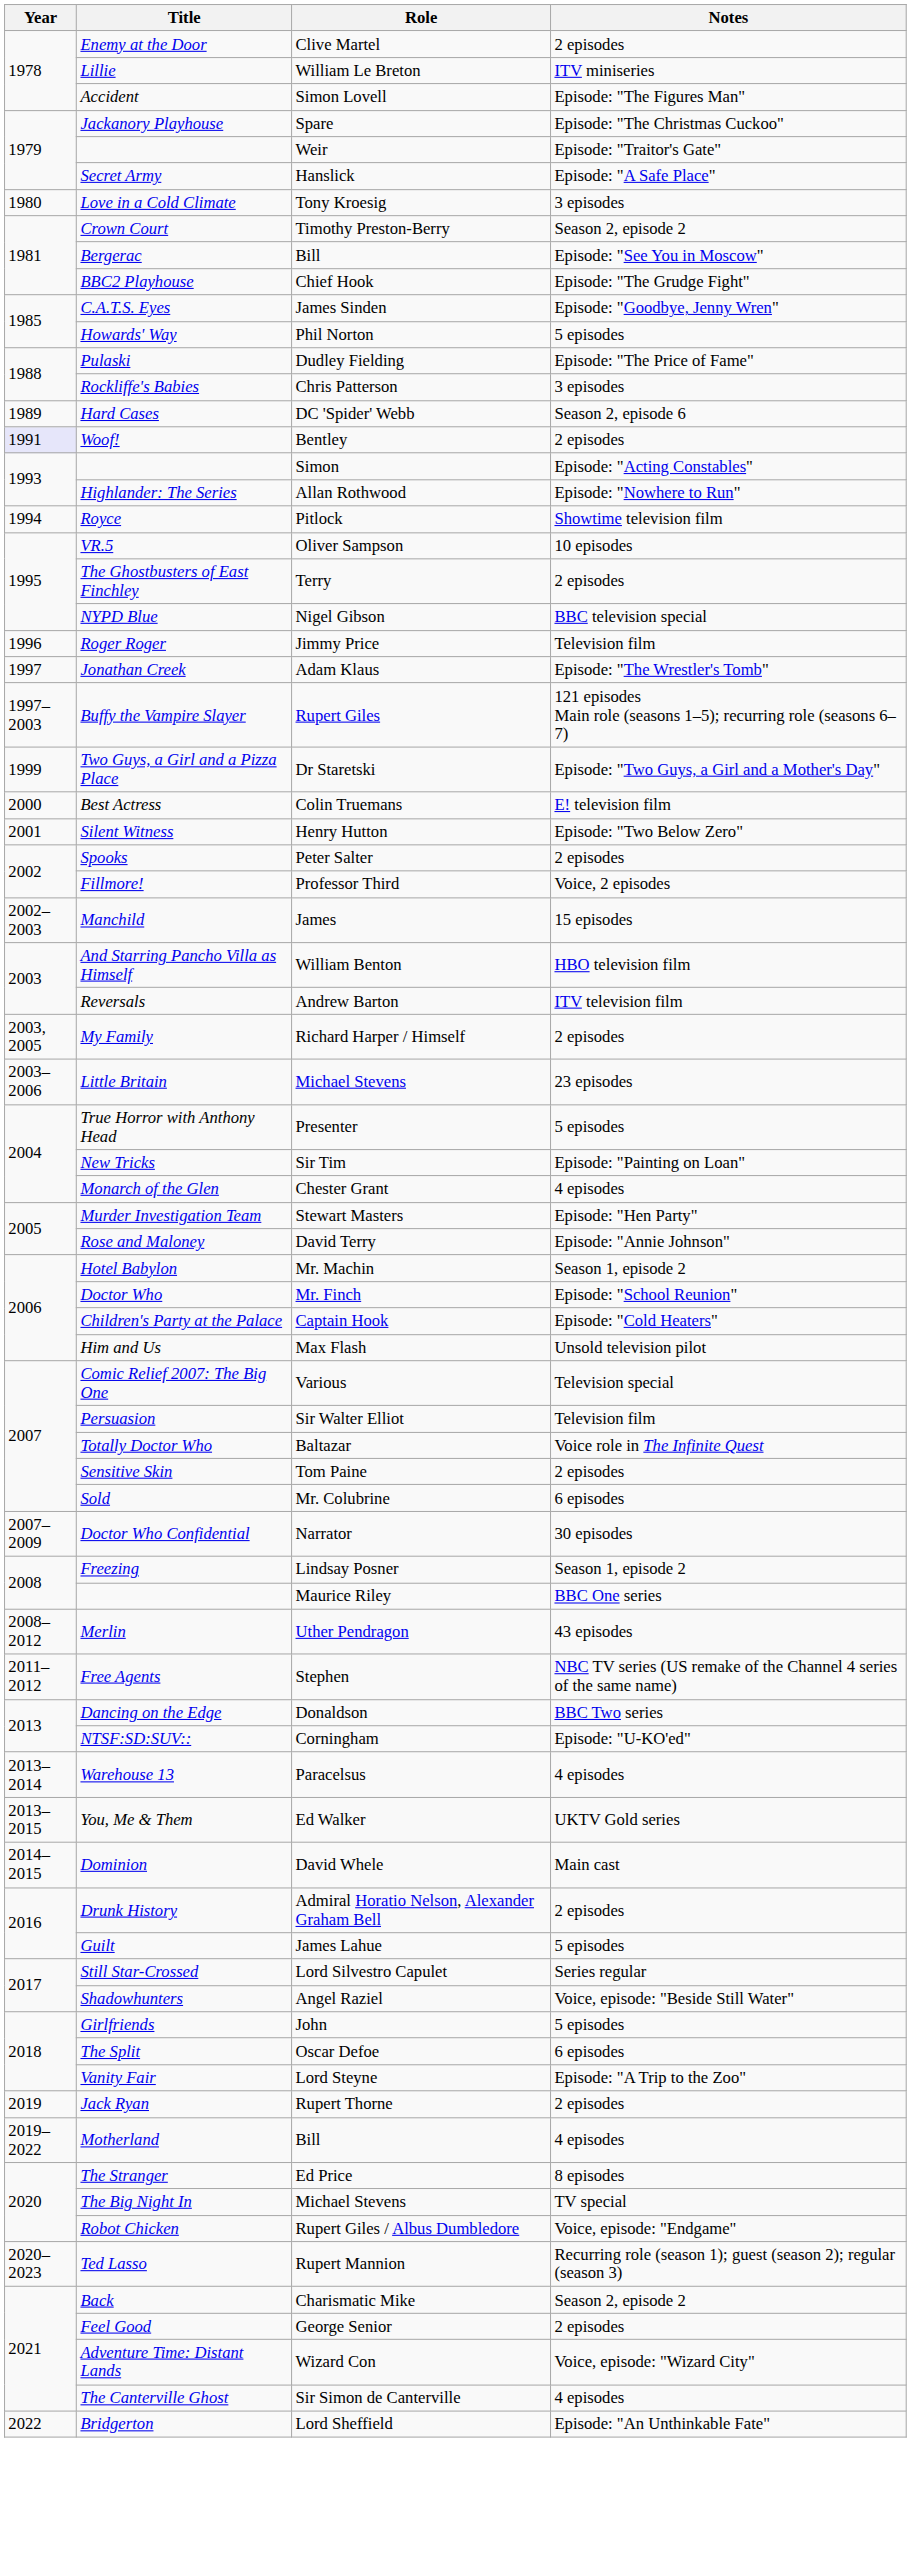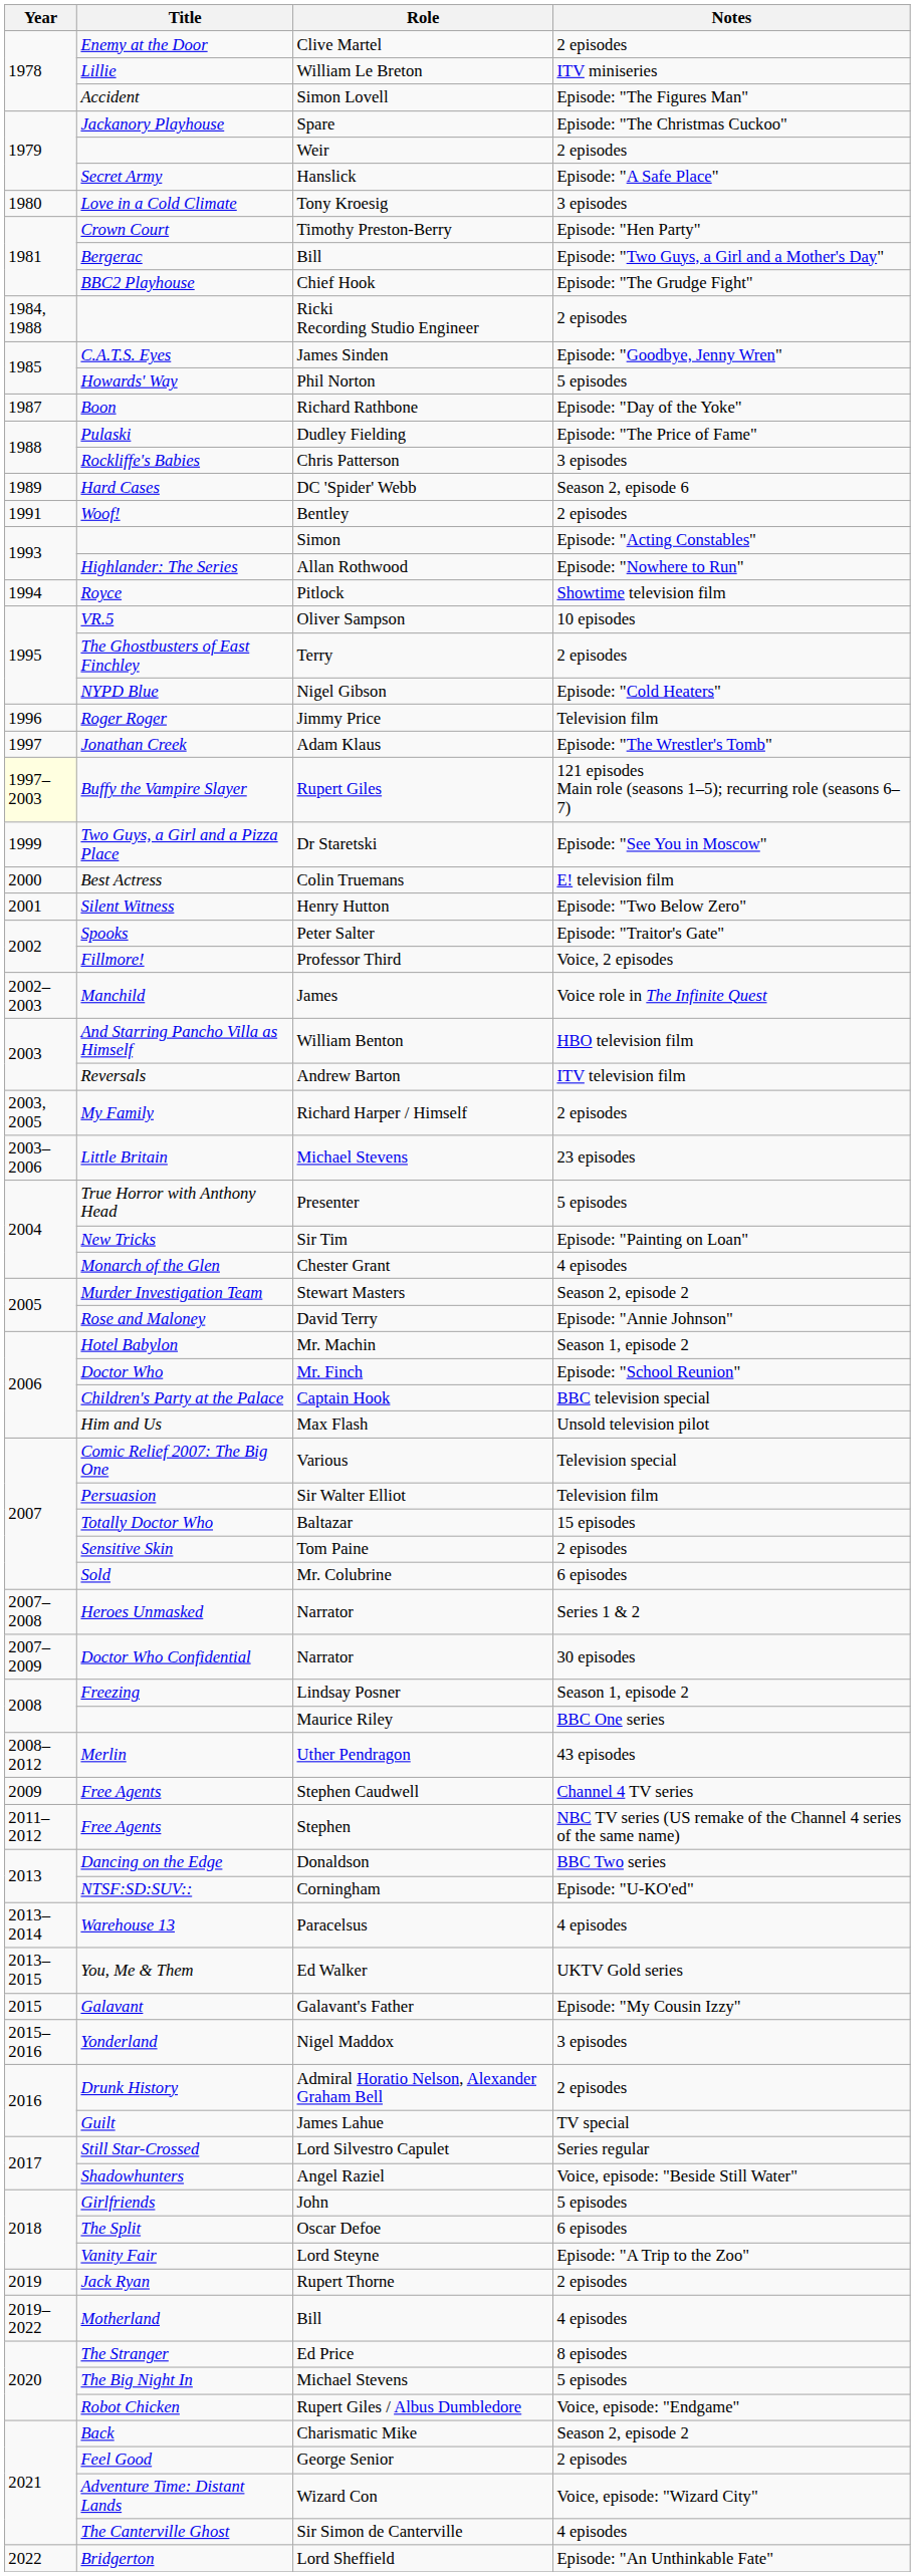Weir | Notes: Episode: "Traitor's Gate" -> 2 episodes
Timothy Preston-Berry | Notes: Season 2, episode 2 -> Episode: "Hen Party"
Bergerac / Bill | Notes: Episode: "See You in Moscow" -> Episode: "Two Guys, a Girl and a Mother's Day"
+ row: 1984, 1988 | Ricki Recording Studio Engineer | 2 episodes
+ row: 1987 | Boon | Richard Rathbone | Episode: "Day of the Yoke"
Bentley | Year: lavender background -> no background
Nigel Gibson | Notes: BBC television special -> Episode: "Cold Heaters"
Rupert Giles | Year: no background -> lightyellow background
Dr Staretski | Notes: Episode: "Two Guys, a Girl and a Mother's Day" -> Episode: "See You in Moscow"
Peter Salter | Notes: 2 episodes -> Episode: "Traitor's Gate"
James | Notes: 15 episodes -> Voice role in The Infinite Quest
Stewart Masters | Notes: Episode: "Hen Party" -> Season 2, episode 2
Captain Hook | Notes: Episode: "Cold Heaters" -> BBC television special
Baltazar | Notes: Voice role in The Infinite Quest -> 15 episodes
+ row: 2007–2008 | Heroes Unmasked | Narrator | Series 1 & 2
+ row: 2009 | Free Agents | Stephen Caudwell | Channel 4 TV series
- row: 2014–2015 | Dominion | David Whele | Main cast
+ row: 2015 | Galavant | Galavant's Father | Episode: "My Cousin Izzy"
+ row: 2015–2016 | Yonderland | Nigel Maddox | 3 episodes
James Lahue | Notes: 5 episodes -> TV special
The Big Night In / Michael Stevens | Notes: TV special -> 5 episodes
- row: 2020–2023 | Ted Lasso | Rupert Mannion | Recurring role (season 1); guest (season 2); regular (season 3)
